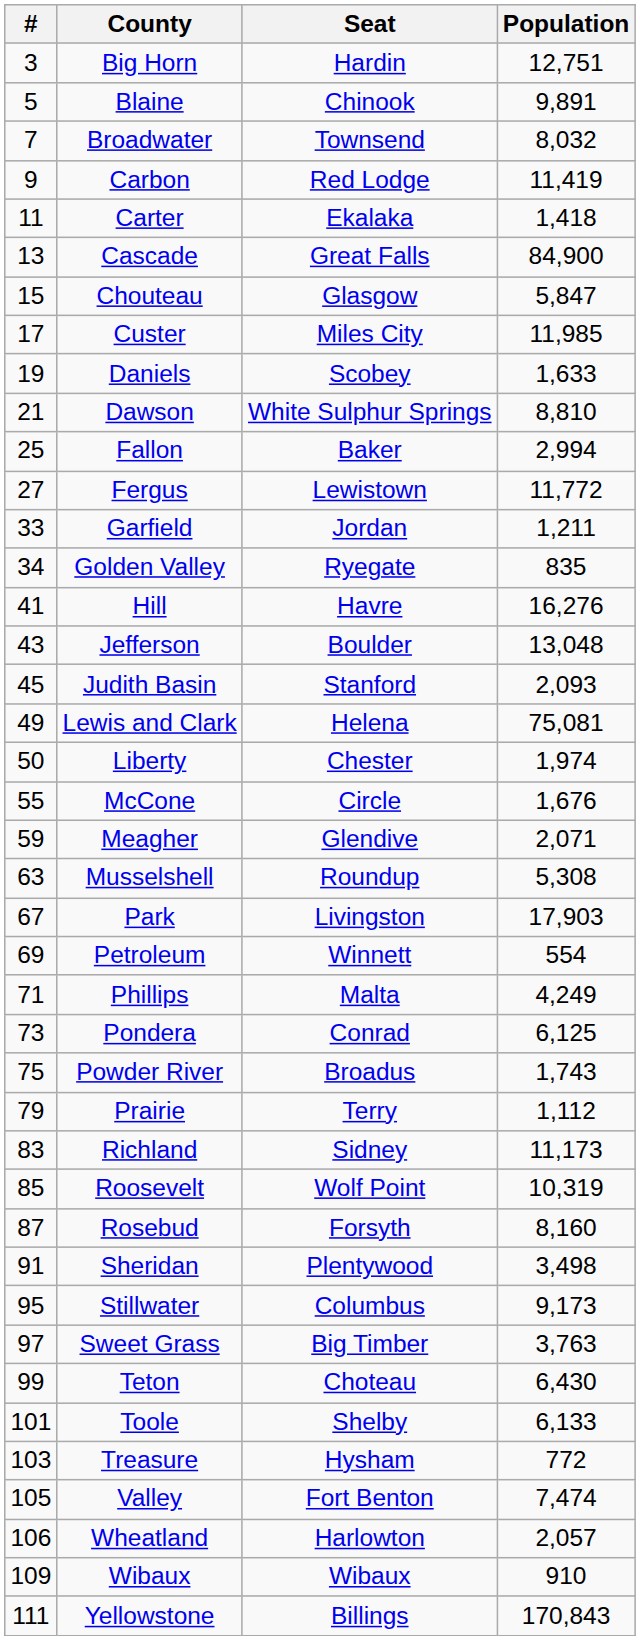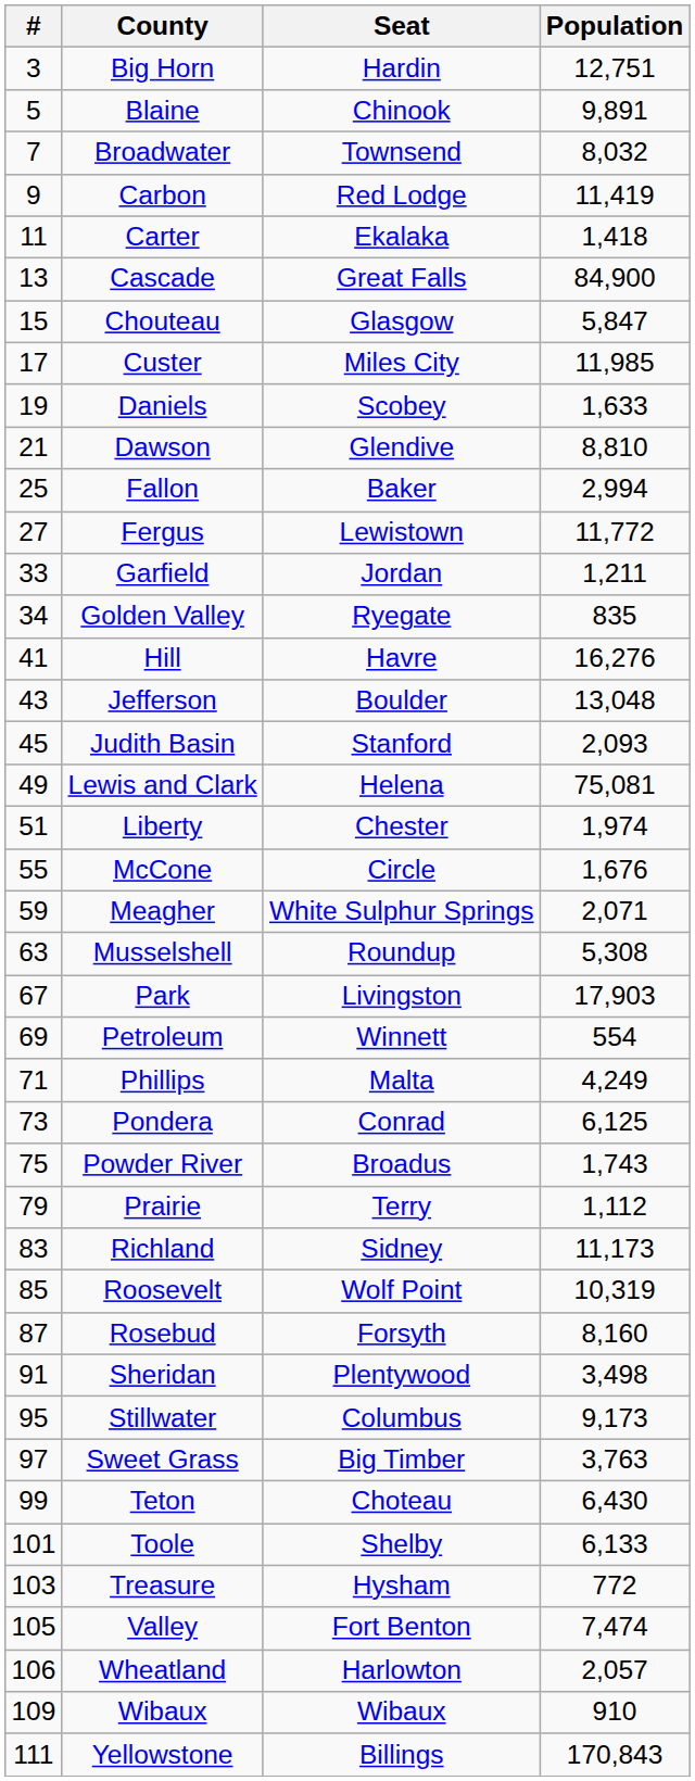Dawson | Seat: White Sulphur Springs -> Glendive
Liberty | #: 50 -> 51
Meagher | Seat: Glendive -> White Sulphur Springs
